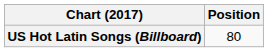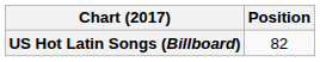US Hot Latin Songs (Billboard) | Position: 80 -> 82
